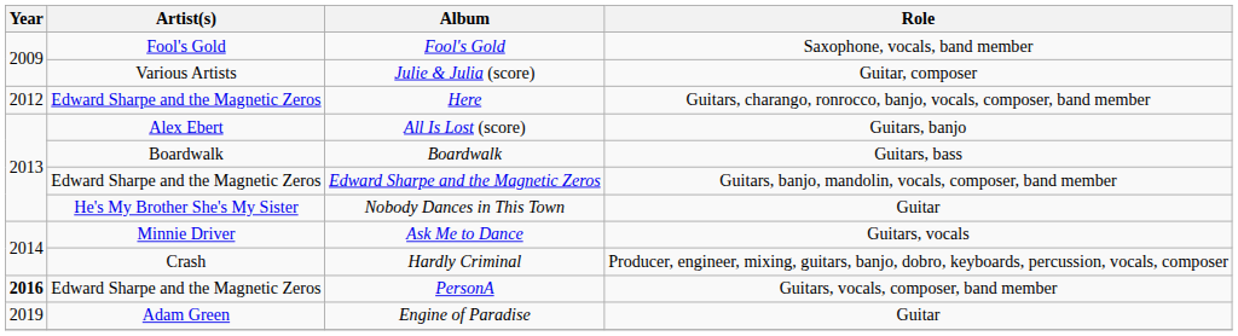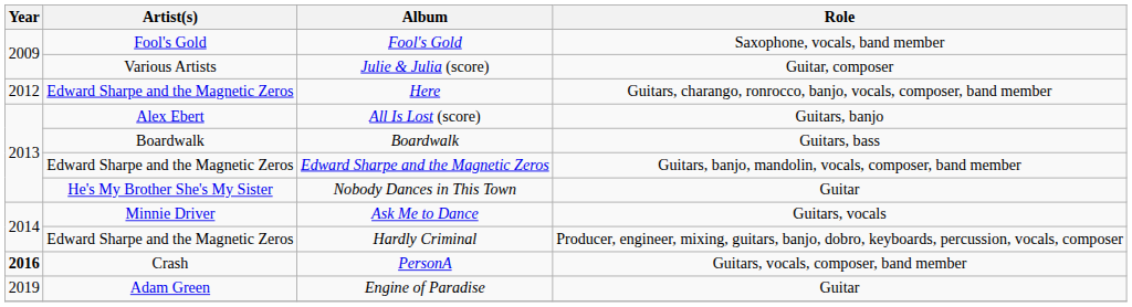Hardly Criminal | Artist(s): Crash -> Edward Sharpe and the Magnetic Zeros
PersonA | Artist(s): Edward Sharpe and the Magnetic Zeros -> Crash
